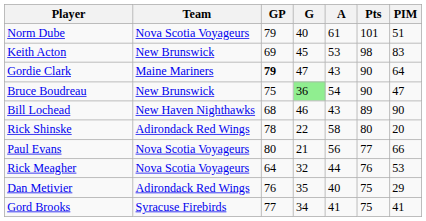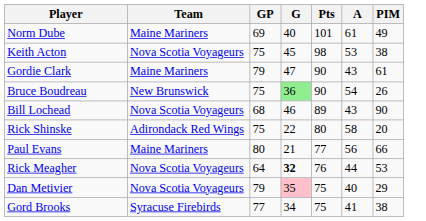columns swapped: A <-> Pts
Norm Dube | Team: Nova Scotia Voyageurs -> Maine Mariners
Norm Dube | GP: 79 -> 69
Norm Dube | PIM: 51 -> 49
Keith Acton | Team: New Brunswick -> Nova Scotia Voyageurs
Keith Acton | GP: 69 -> 75
Keith Acton | PIM: 83 -> 38
Gordie Clark | GP: bold -> normal
Gordie Clark | PIM: 64 -> 61
Bruce Boudreau | PIM: 47 -> 26
Bill Lochead | Team: New Haven Nighthawks -> Nova Scotia Voyageurs
Rick Shinske | GP: 78 -> 75
Paul Evans | Team: Nova Scotia Voyageurs -> Maine Mariners
Rick Meagher | G: normal -> bold
Dan Metivier | Team: Adirondack Red Wings -> Nova Scotia Voyageurs
Dan Metivier | GP: 76 -> 79
Dan Metivier | G: no background -> pink background
Gord Brooks | PIM: 41 -> 38
